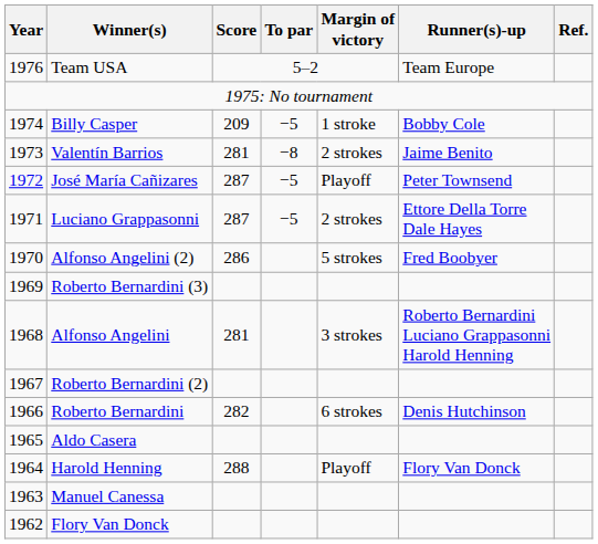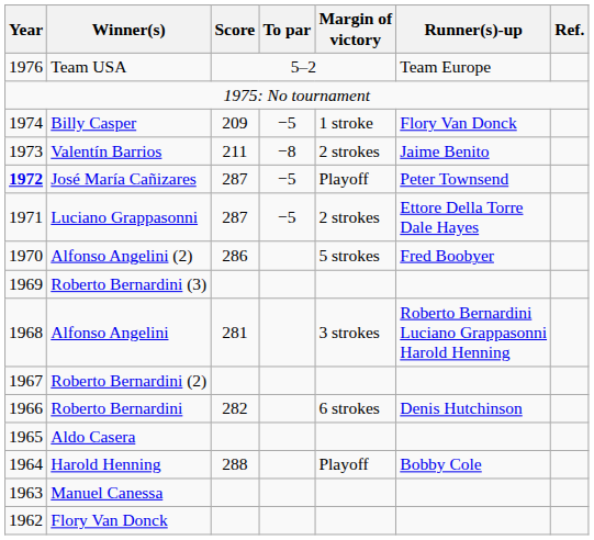Billy Casper | Runner(s)-up: Bobby Cole -> Flory Van Donck
Valentín Barrios | Score: 281 -> 211
José María Cañizares | Year: normal -> bold
Harold Henning | Runner(s)-up: Flory Van Donck -> Bobby Cole
